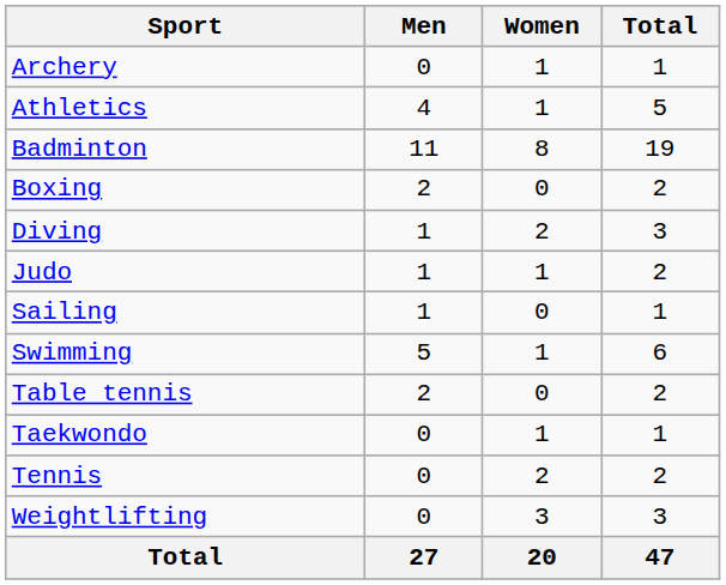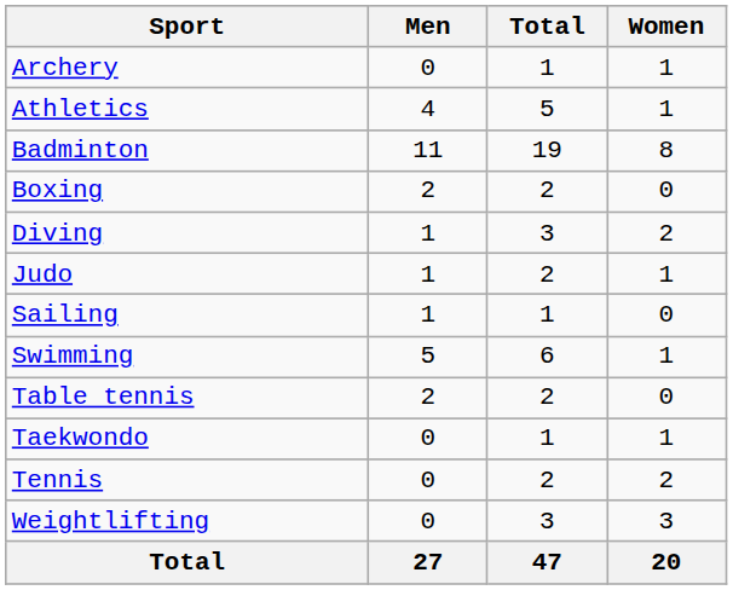columns swapped: Women <-> Total
